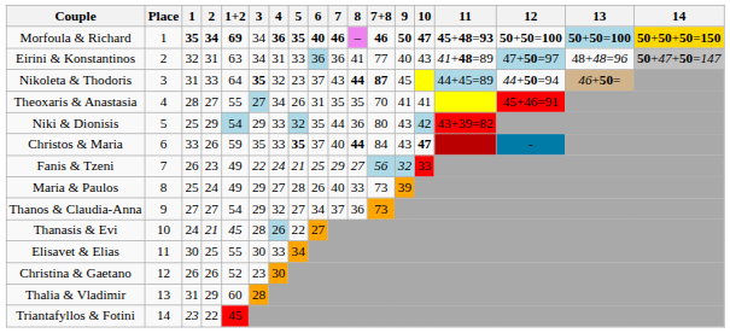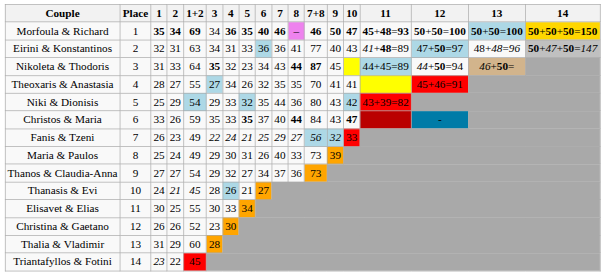Nikoleta & Thodoris | 6: 37 -> 34
Theoxaris & Anastasia | 6: 31 -> 32
Maria & Paulos | 4: 27 -> 30
Maria & Paulos | 5: 28 -> 31
Thanasis & Evi | 5: 22 -> 21
